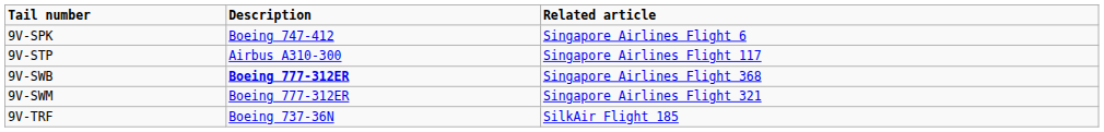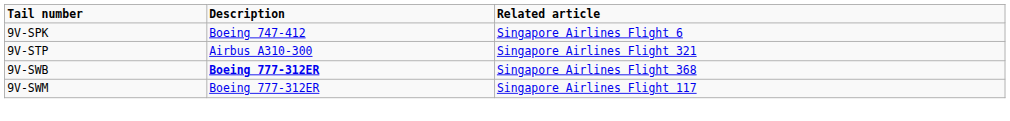9V-STP | Related article: Singapore Airlines Flight 117 -> Singapore Airlines Flight 321
9V-SWM | Related article: Singapore Airlines Flight 321 -> Singapore Airlines Flight 117
- row: 9V-TRF | Boeing 737-36N | SilkAir Flight 185
